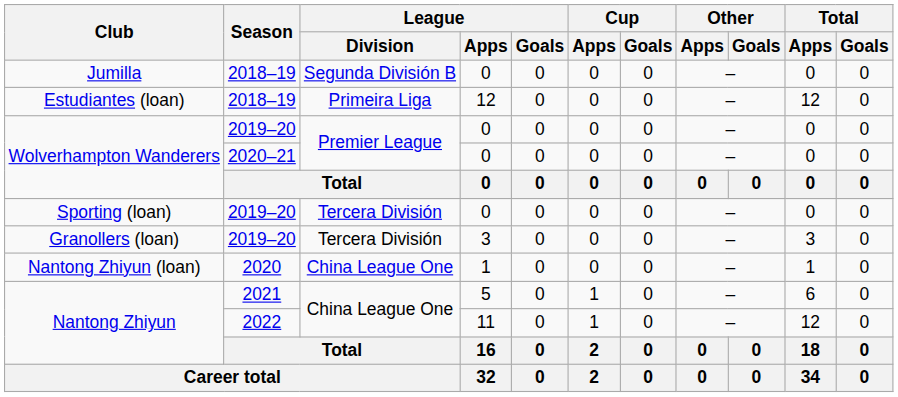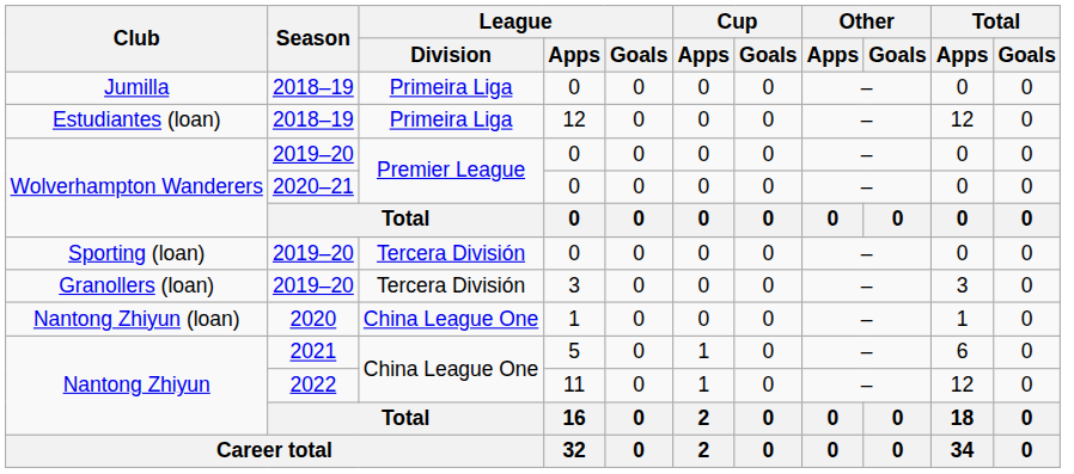Jumilla | League / Division: Segunda División B -> Primeira Liga
